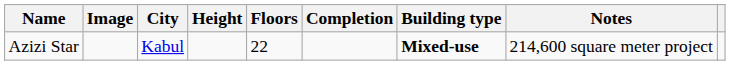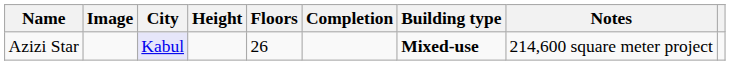Azizi Star | City: no background -> lavender background
Azizi Star | Floors: 22 -> 26
